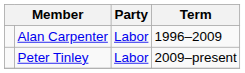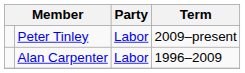rows swapped: Alan Carpenter <-> Peter Tinley
